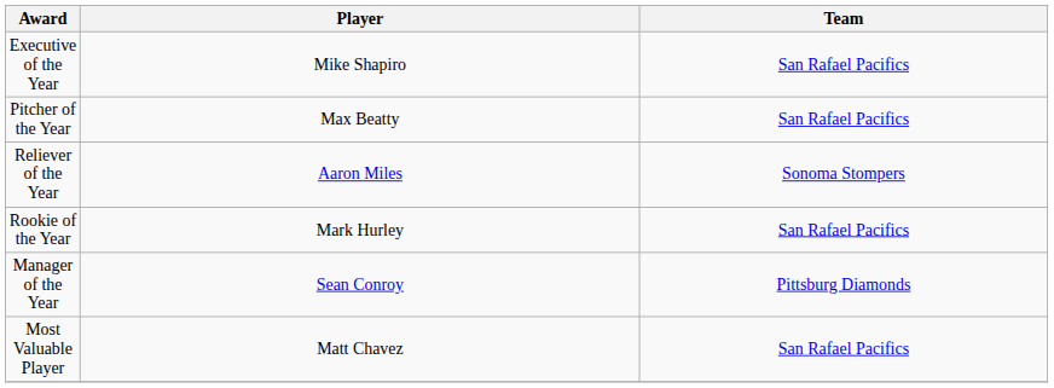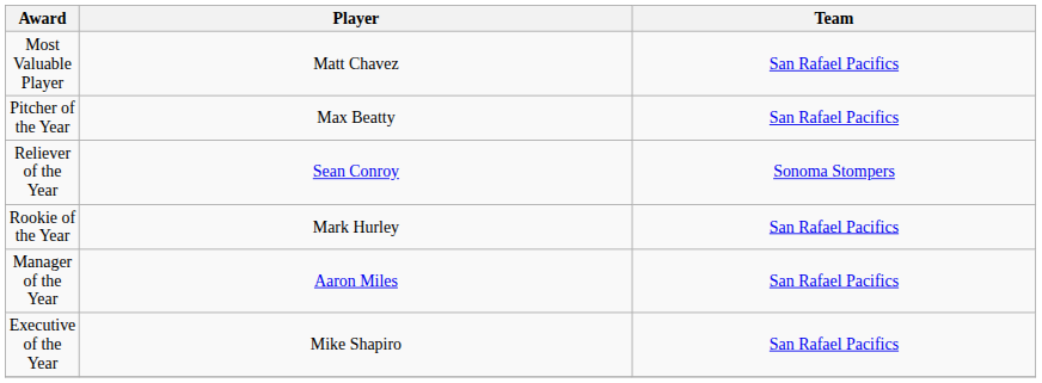rows swapped: Most Valuable Player <-> Executive of the Year
Reliever of the Year | Player: Aaron Miles -> Sean Conroy
Manager of the Year | Player: Sean Conroy -> Aaron Miles
Manager of the Year | Team: Pittsburg Diamonds -> San Rafael Pacifics
